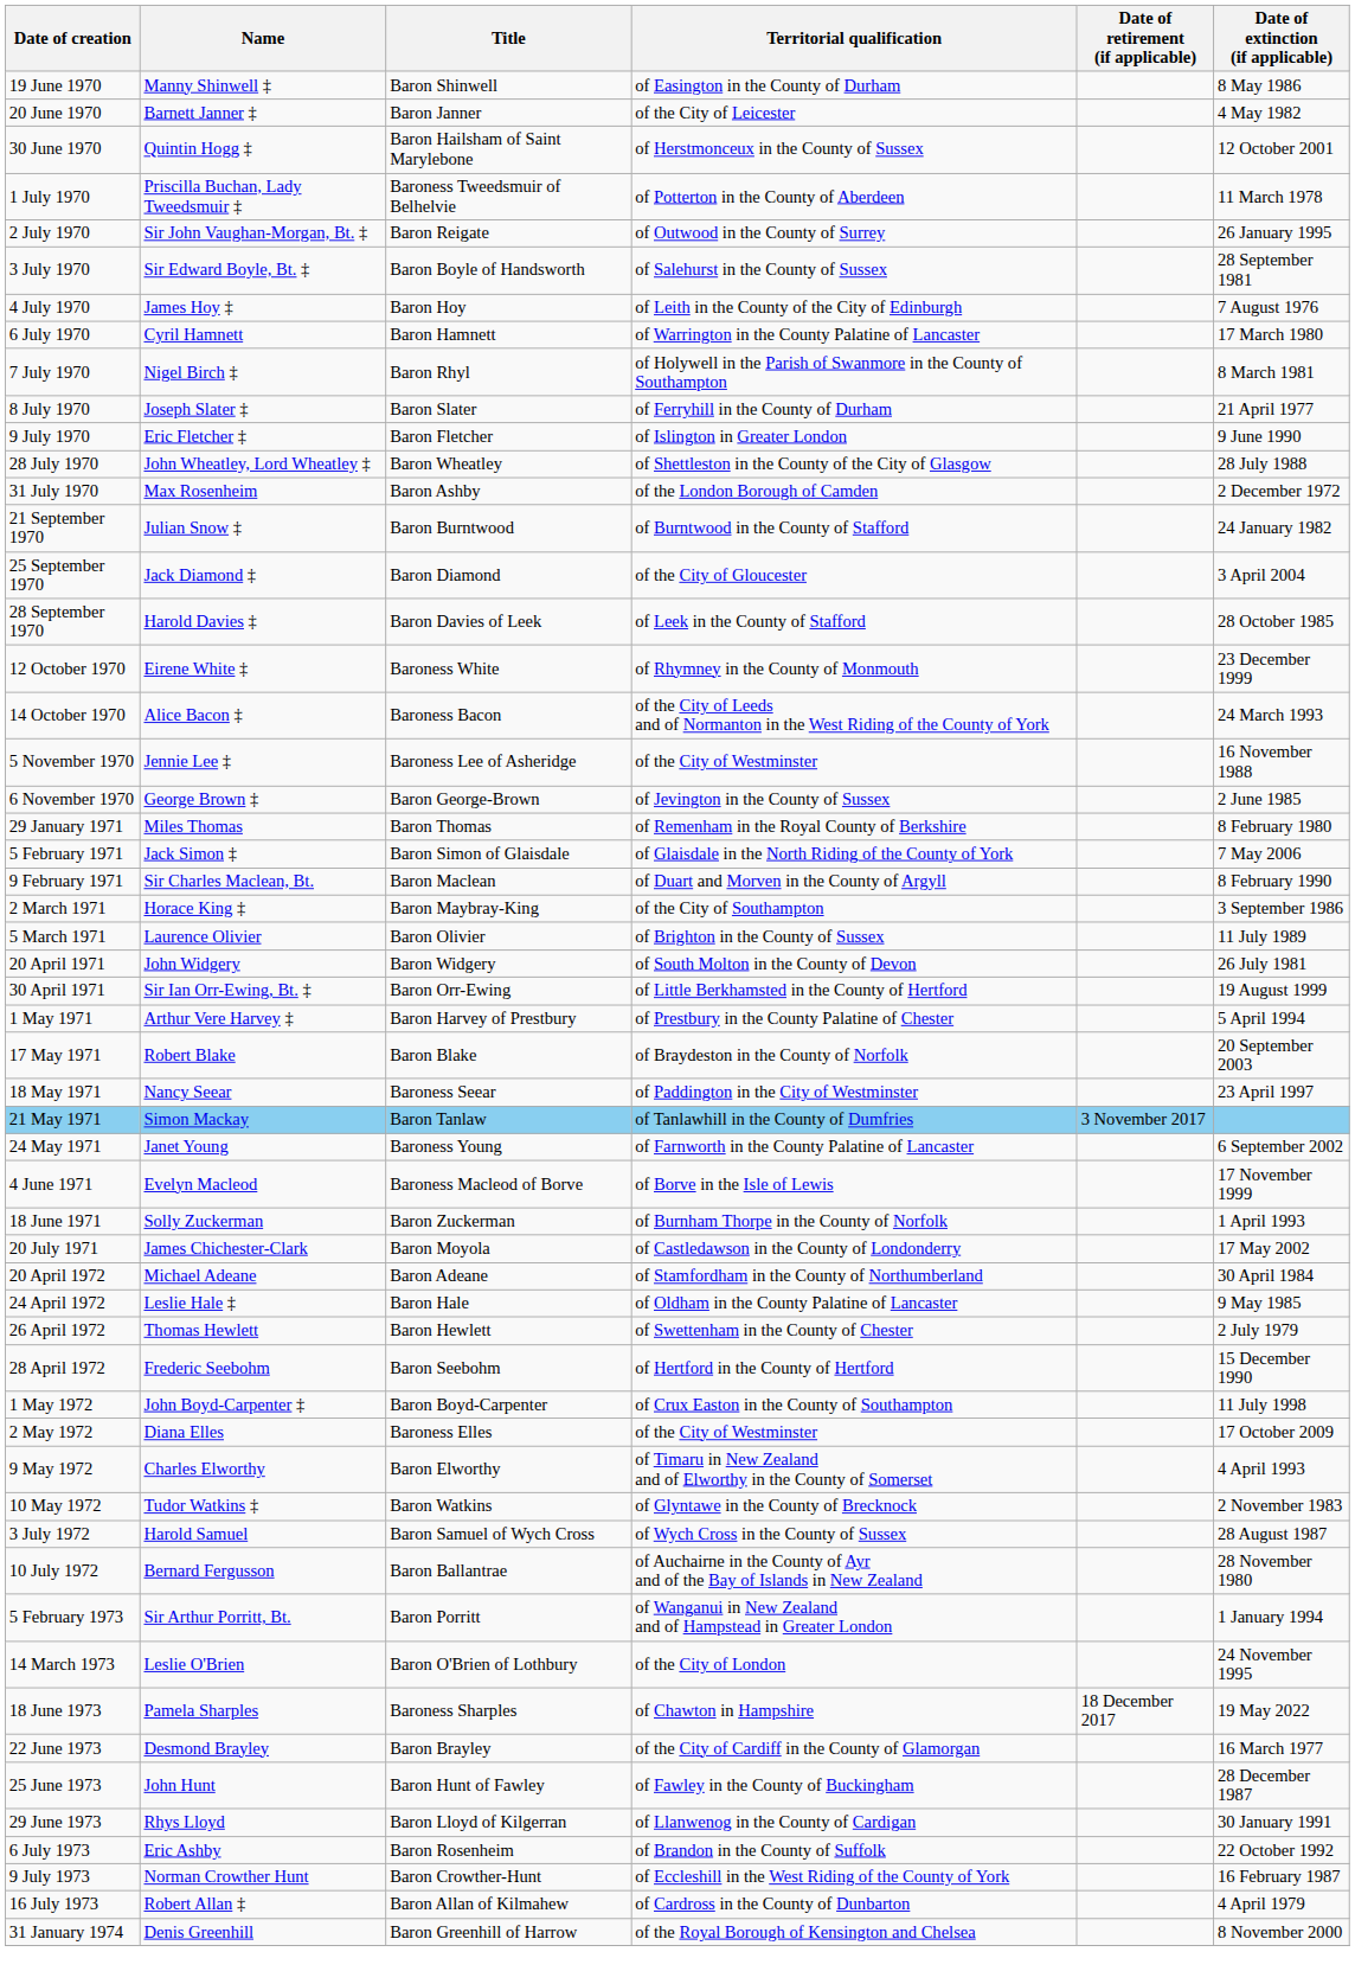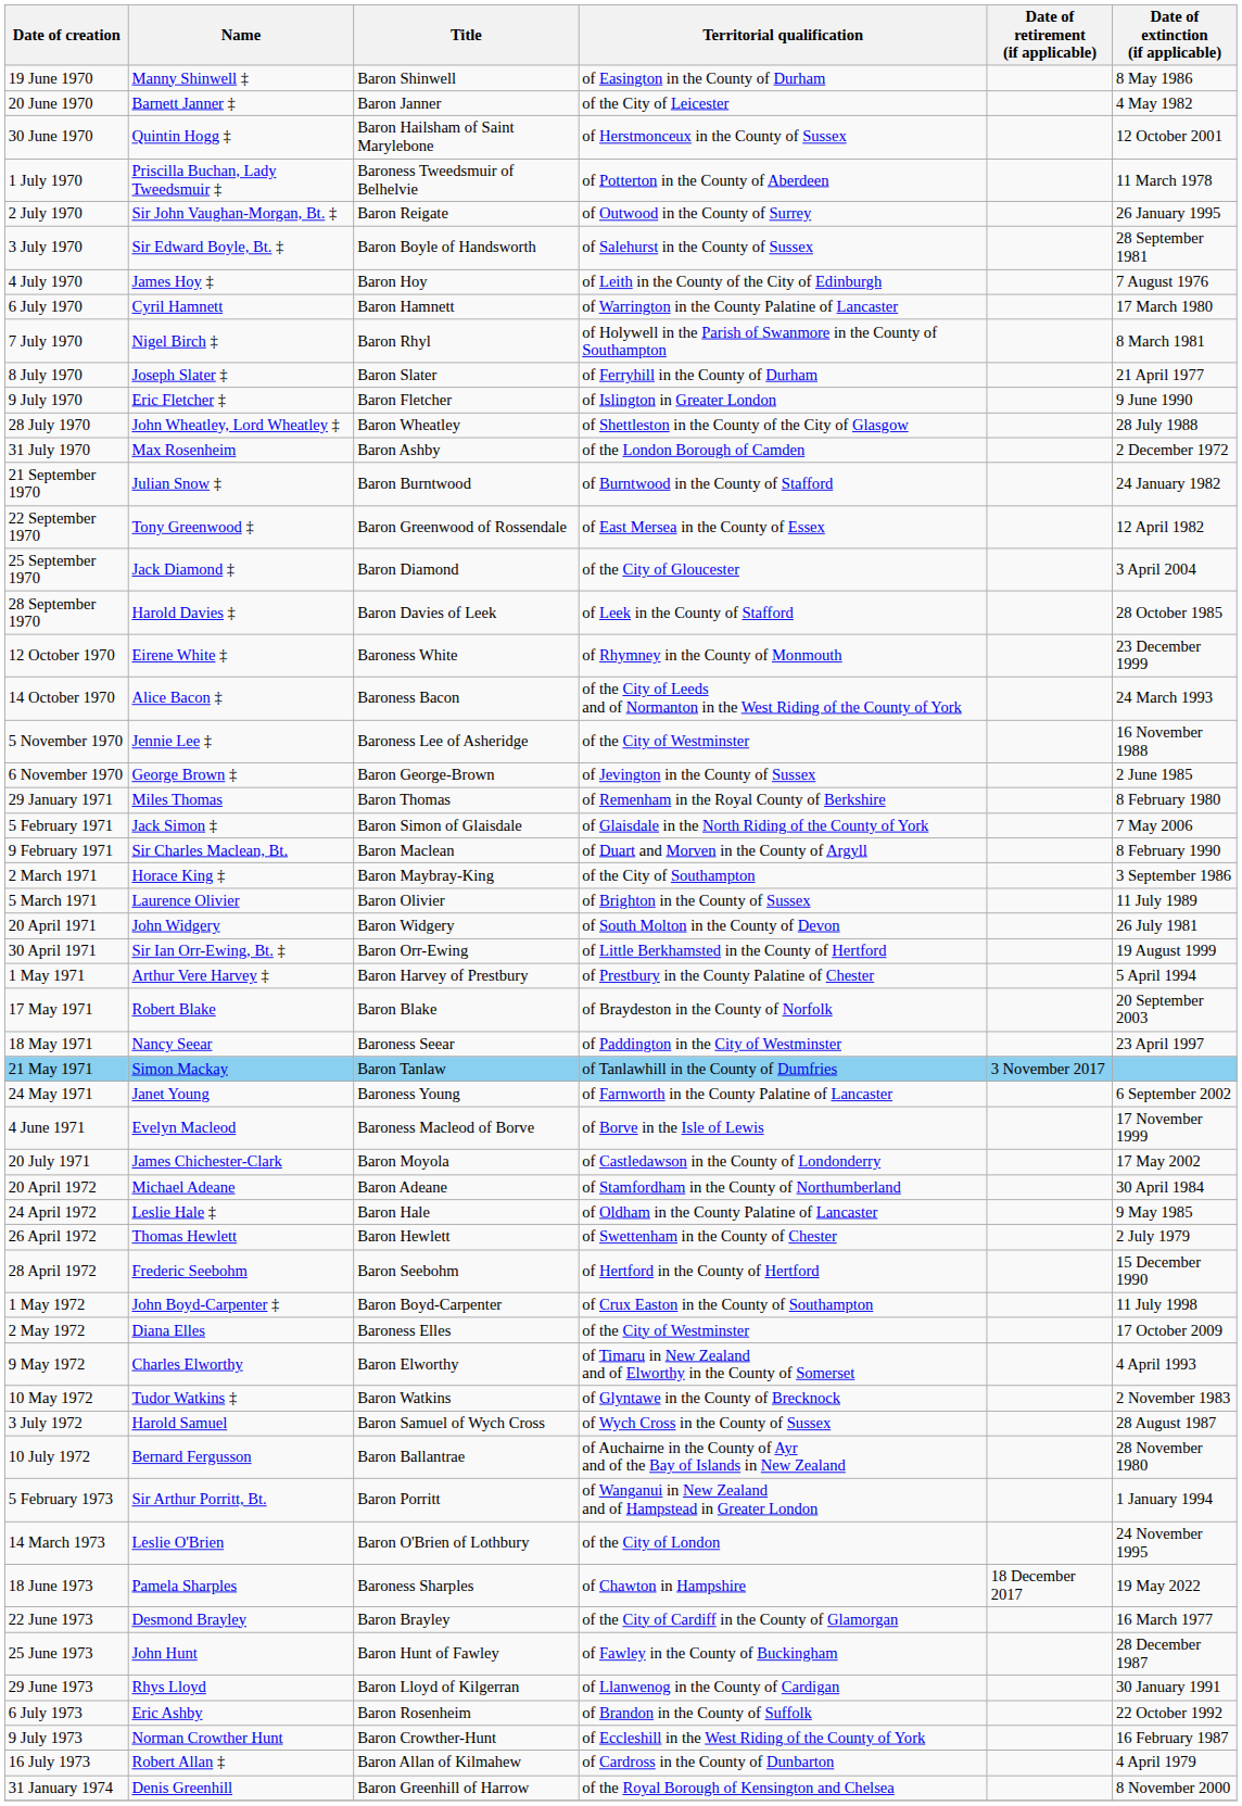+ row: 22 September 1970 | Tony Greenwood ‡ | Baron Greenwood of Rossendale | of East Mersea in the County of Essex | 12 April 1982
- row: 18 June 1971 | Solly Zuckerman | Baron Zuckerman | of Burnham Thorpe in the County of Norfolk | 1 April 1993
